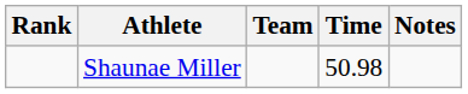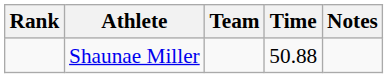Shaunae Miller | Time: 50.98 -> 50.88
